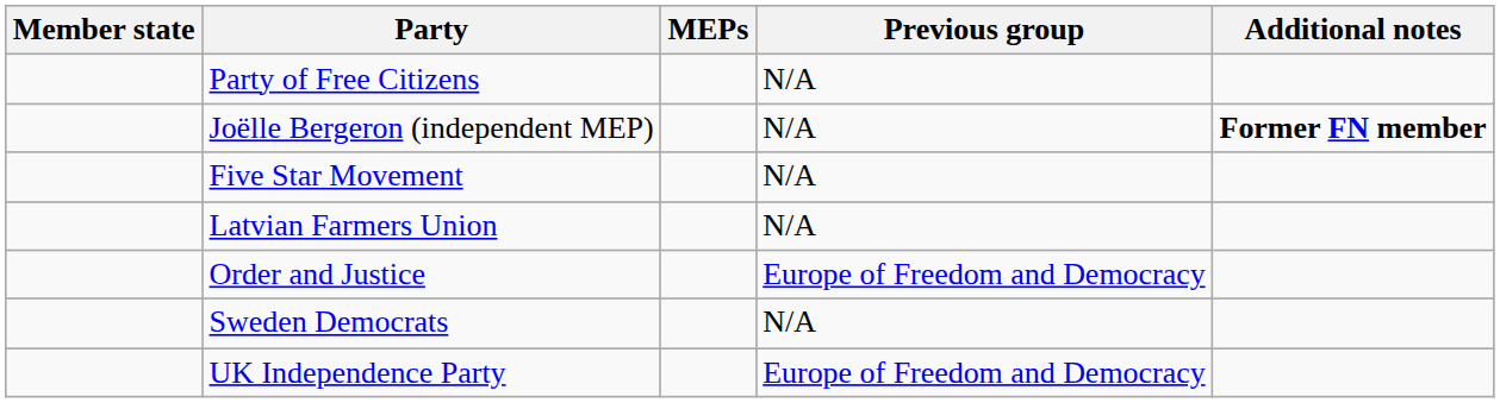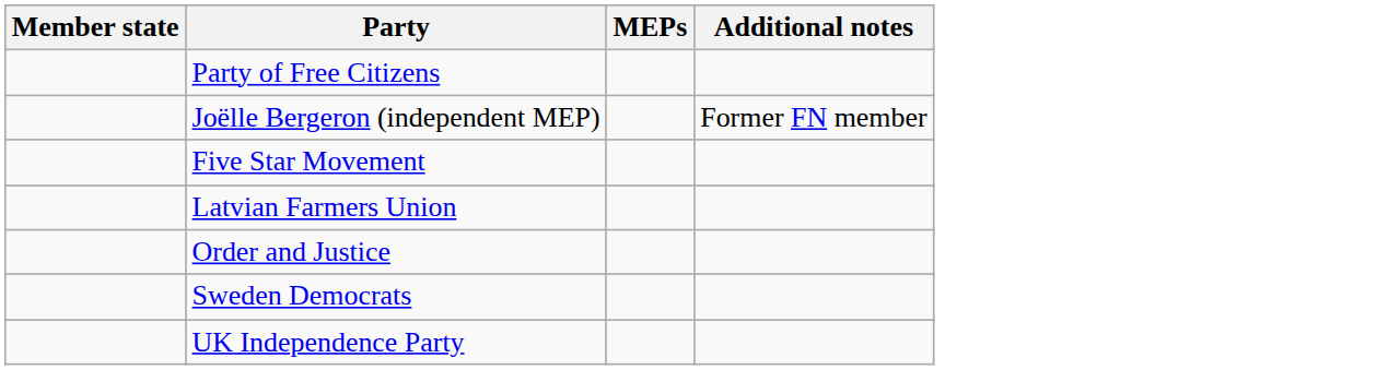- column: Previous group | N/A | N/A | N/A | N/A | Europe of Freedom and Democracy | N/A | Europe of Freedom and Democracy
Joëlle Bergeron (independent MEP) | Additional notes: bold -> normal
